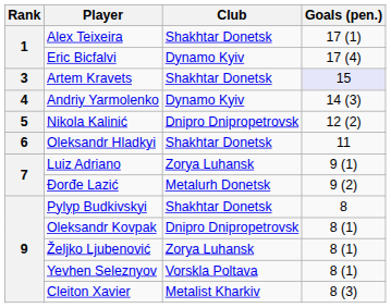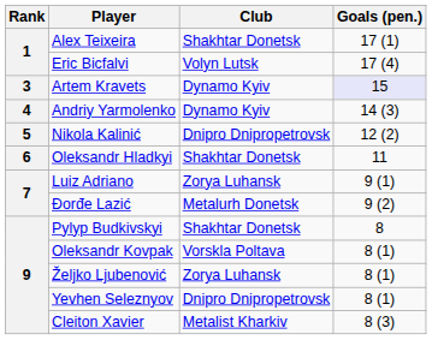Eric Bicfalvi | Club: Dynamo Kyiv -> Volyn Lutsk
Artem Kravets | Club: Shakhtar Donetsk -> Dynamo Kyiv
Oleksandr Kovpak | Club: Dnipro Dnipropetrovsk -> Vorskla Poltava
Yevhen Seleznyov | Club: Vorskla Poltava -> Dnipro Dnipropetrovsk
